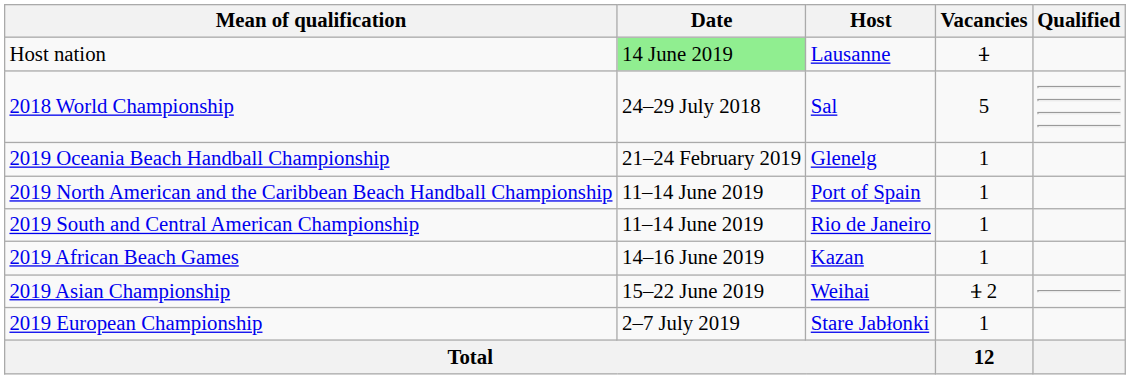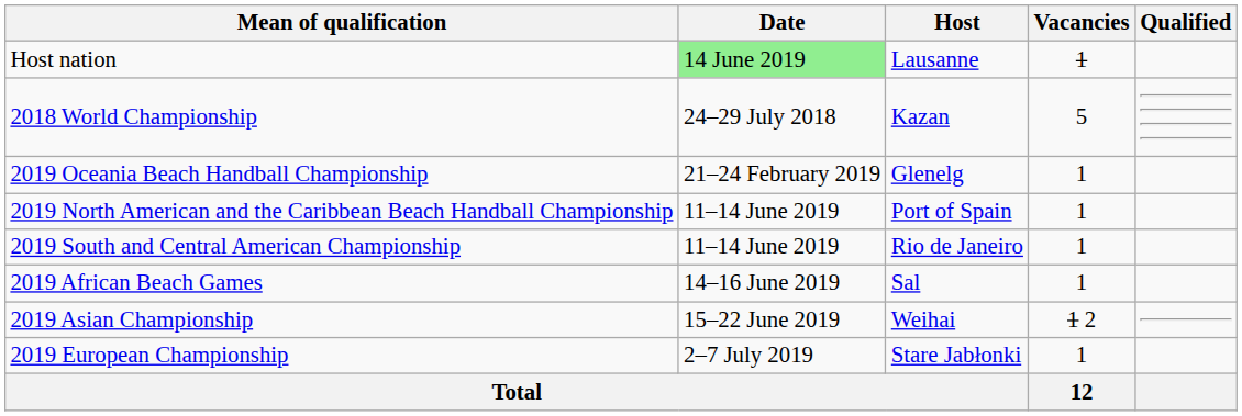2018 World Championship | Host: Sal -> Kazan
2019 African Beach Games | Host: Kazan -> Sal
